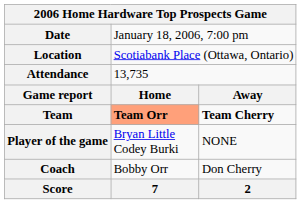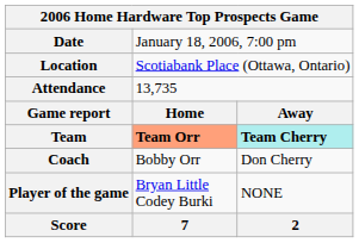Team | column 3: no background -> paleturquoise background
rows swapped: Coach <-> Player of the game
